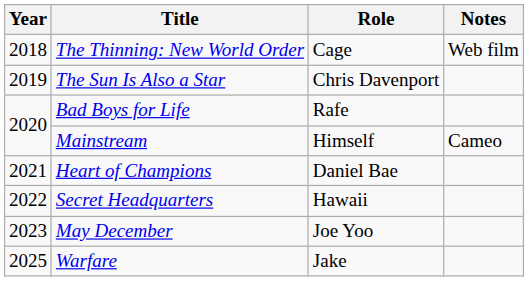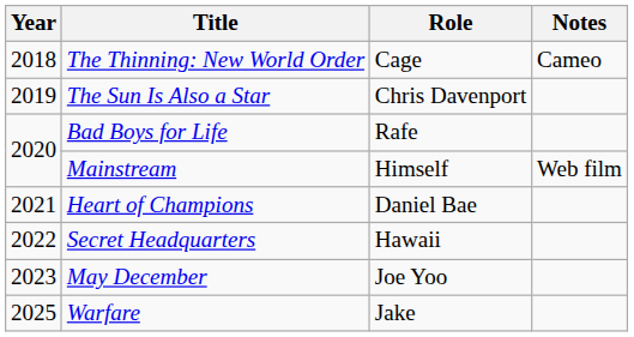The Thinning: New World Order | Notes: Web film -> Cameo
Mainstream | Notes: Cameo -> Web film
